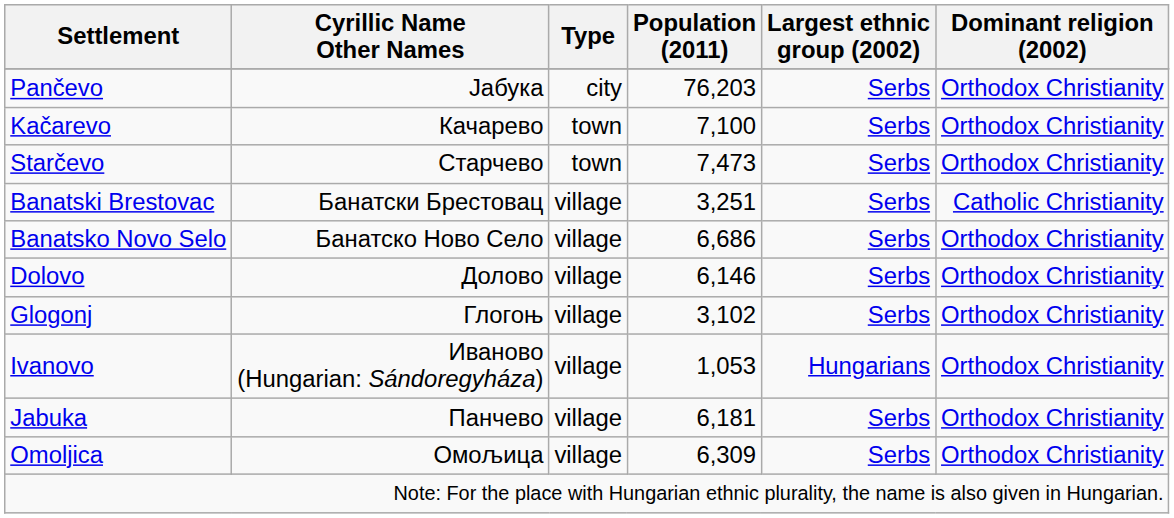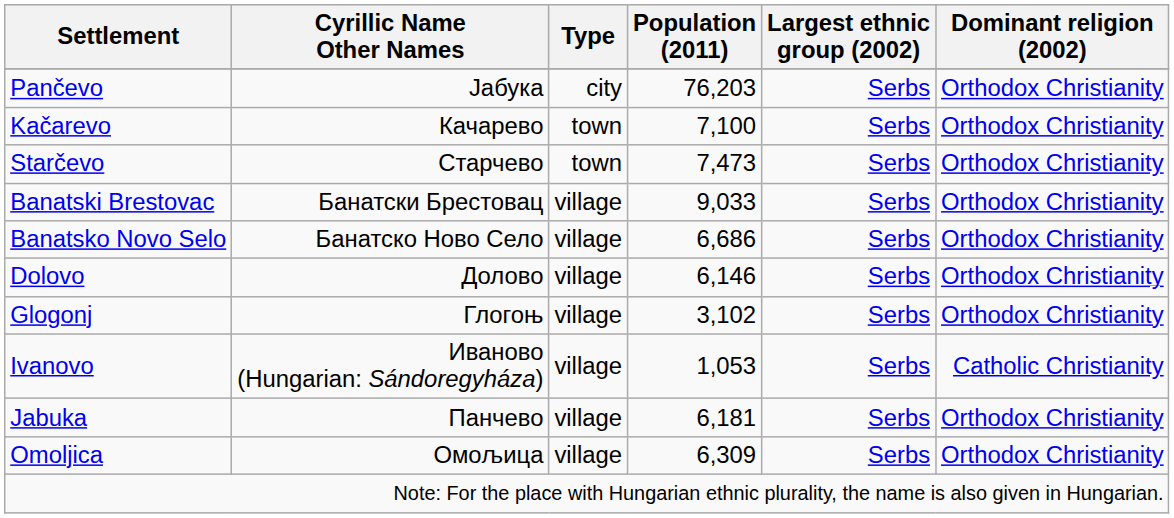Banatski Brestovac | Population (2011): 3,251 -> 9,033
Banatski Brestovac | Dominant religion (2002): Catholic Christianity -> Orthodox Christianity
Ivanovo | Largest ethnic group (2002): Hungarians -> Serbs
Ivanovo | Dominant religion (2002): Orthodox Christianity -> Catholic Christianity
